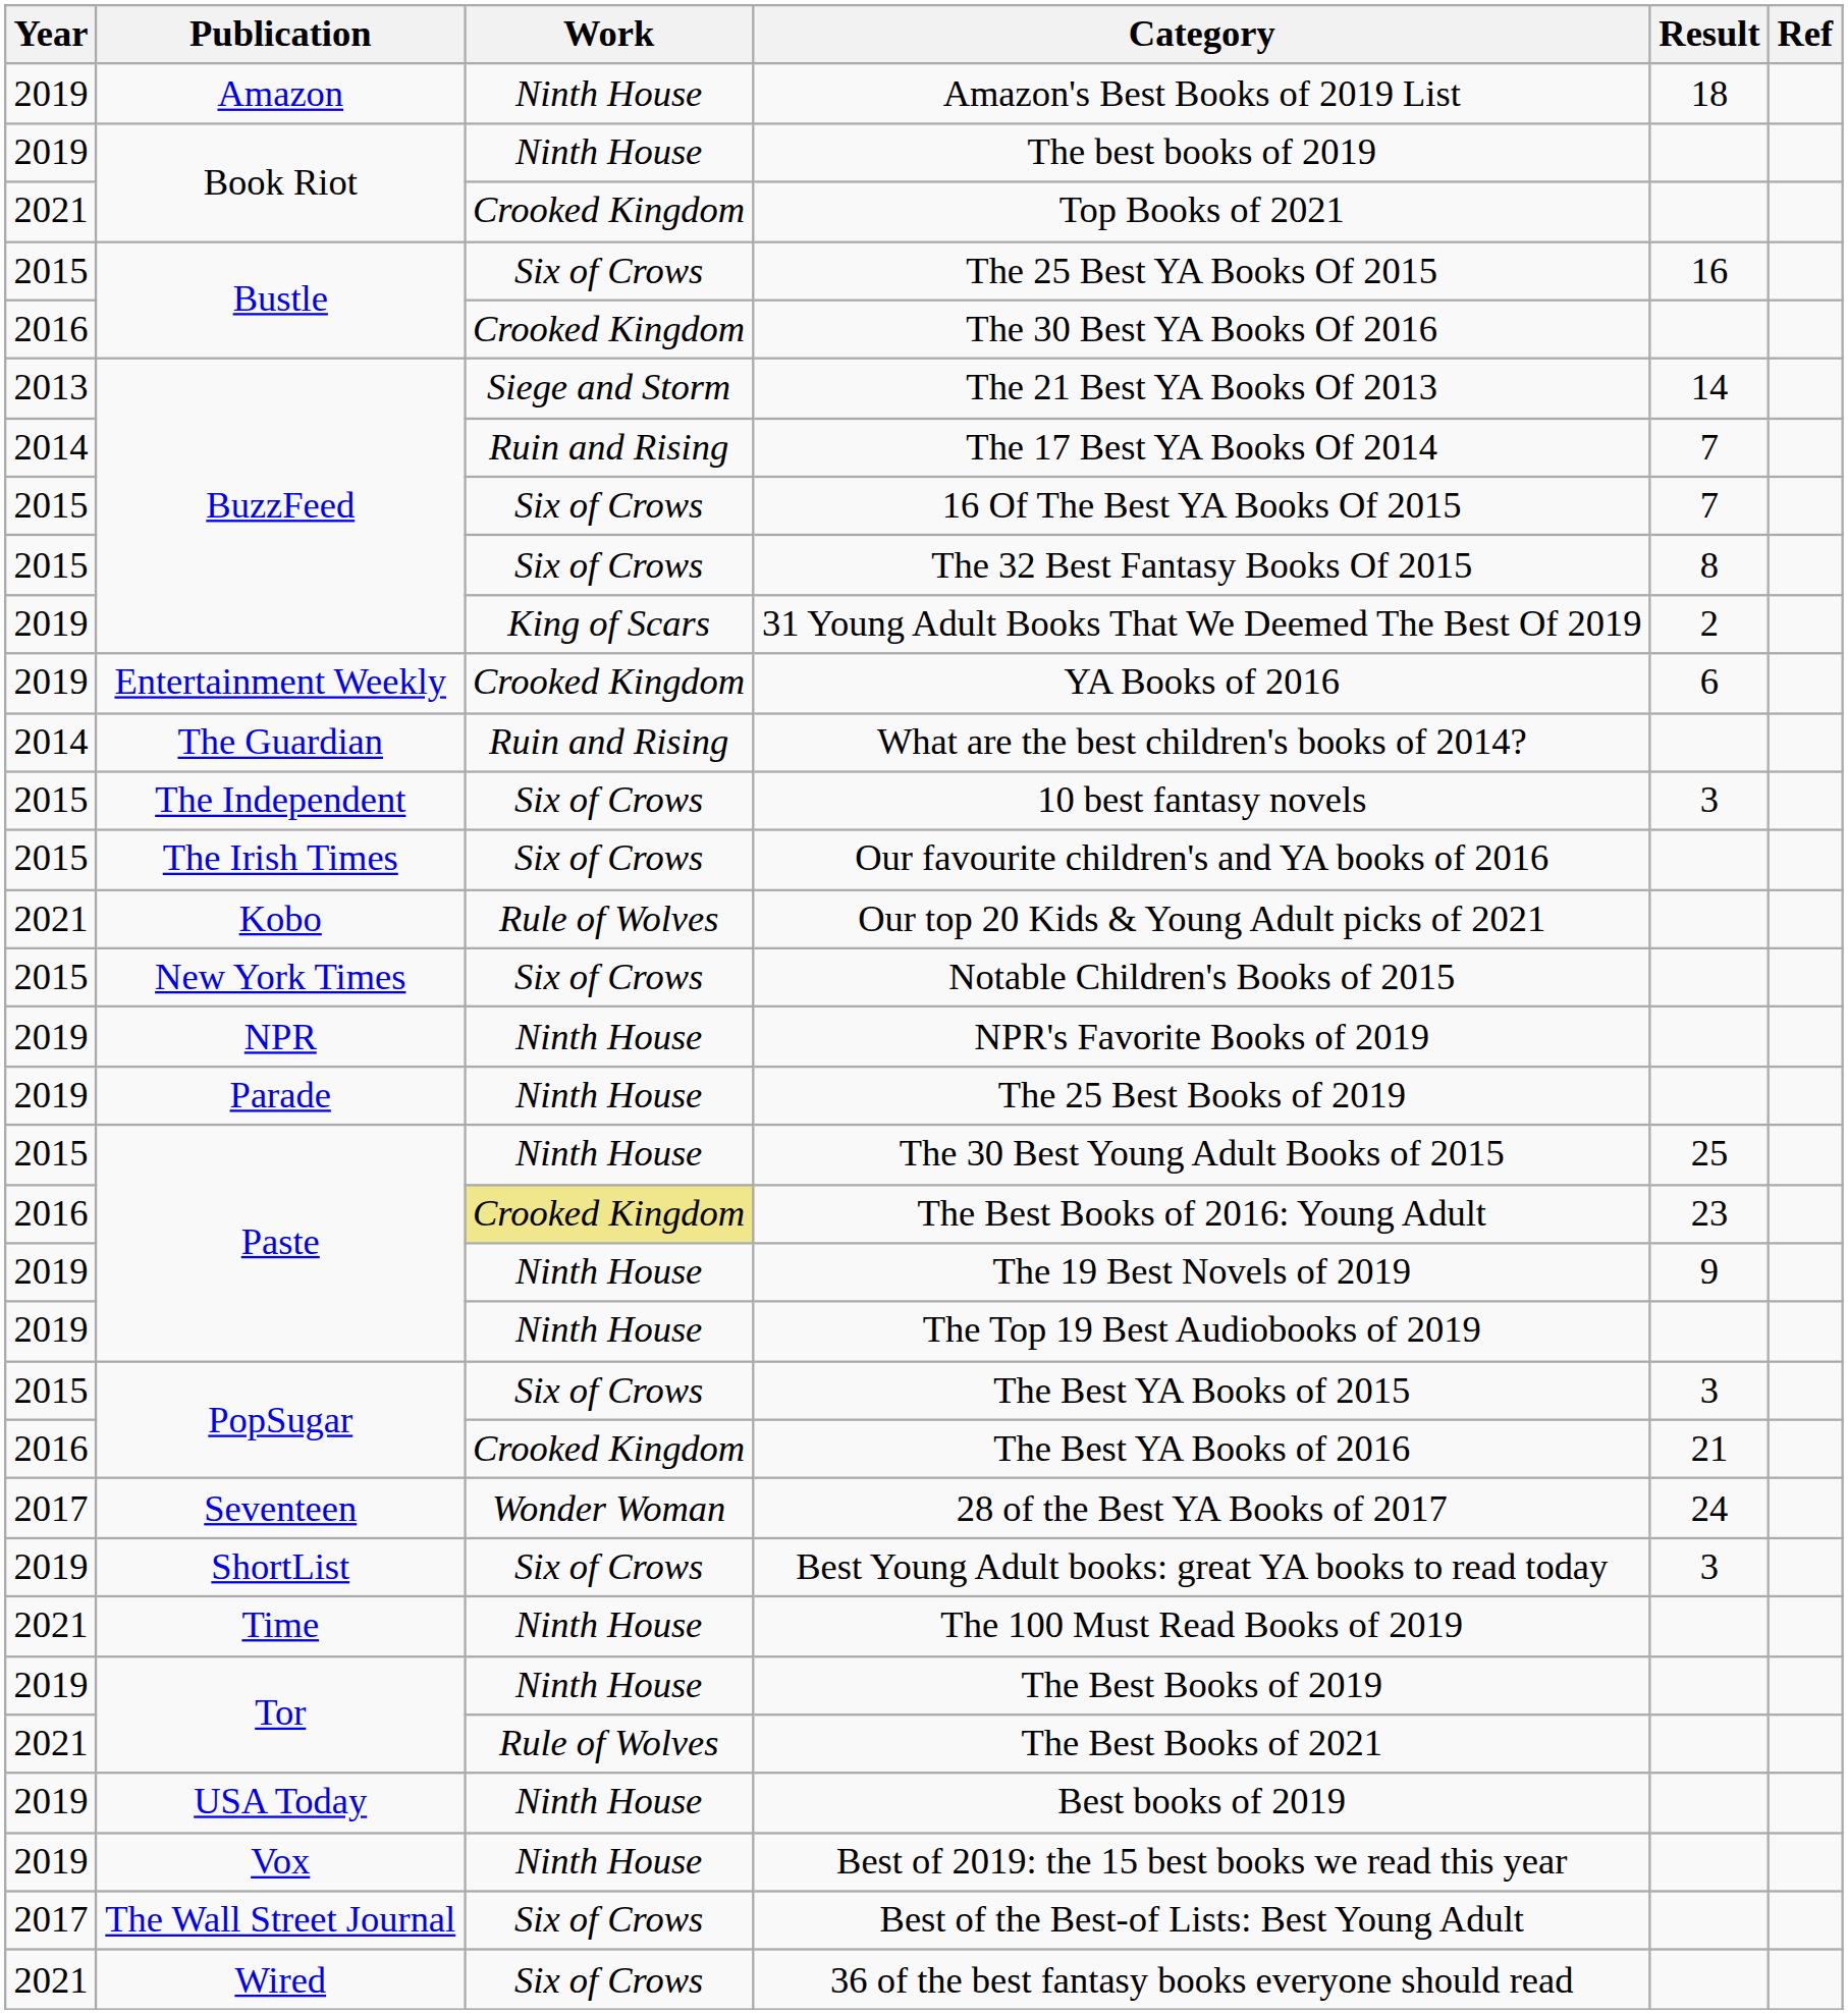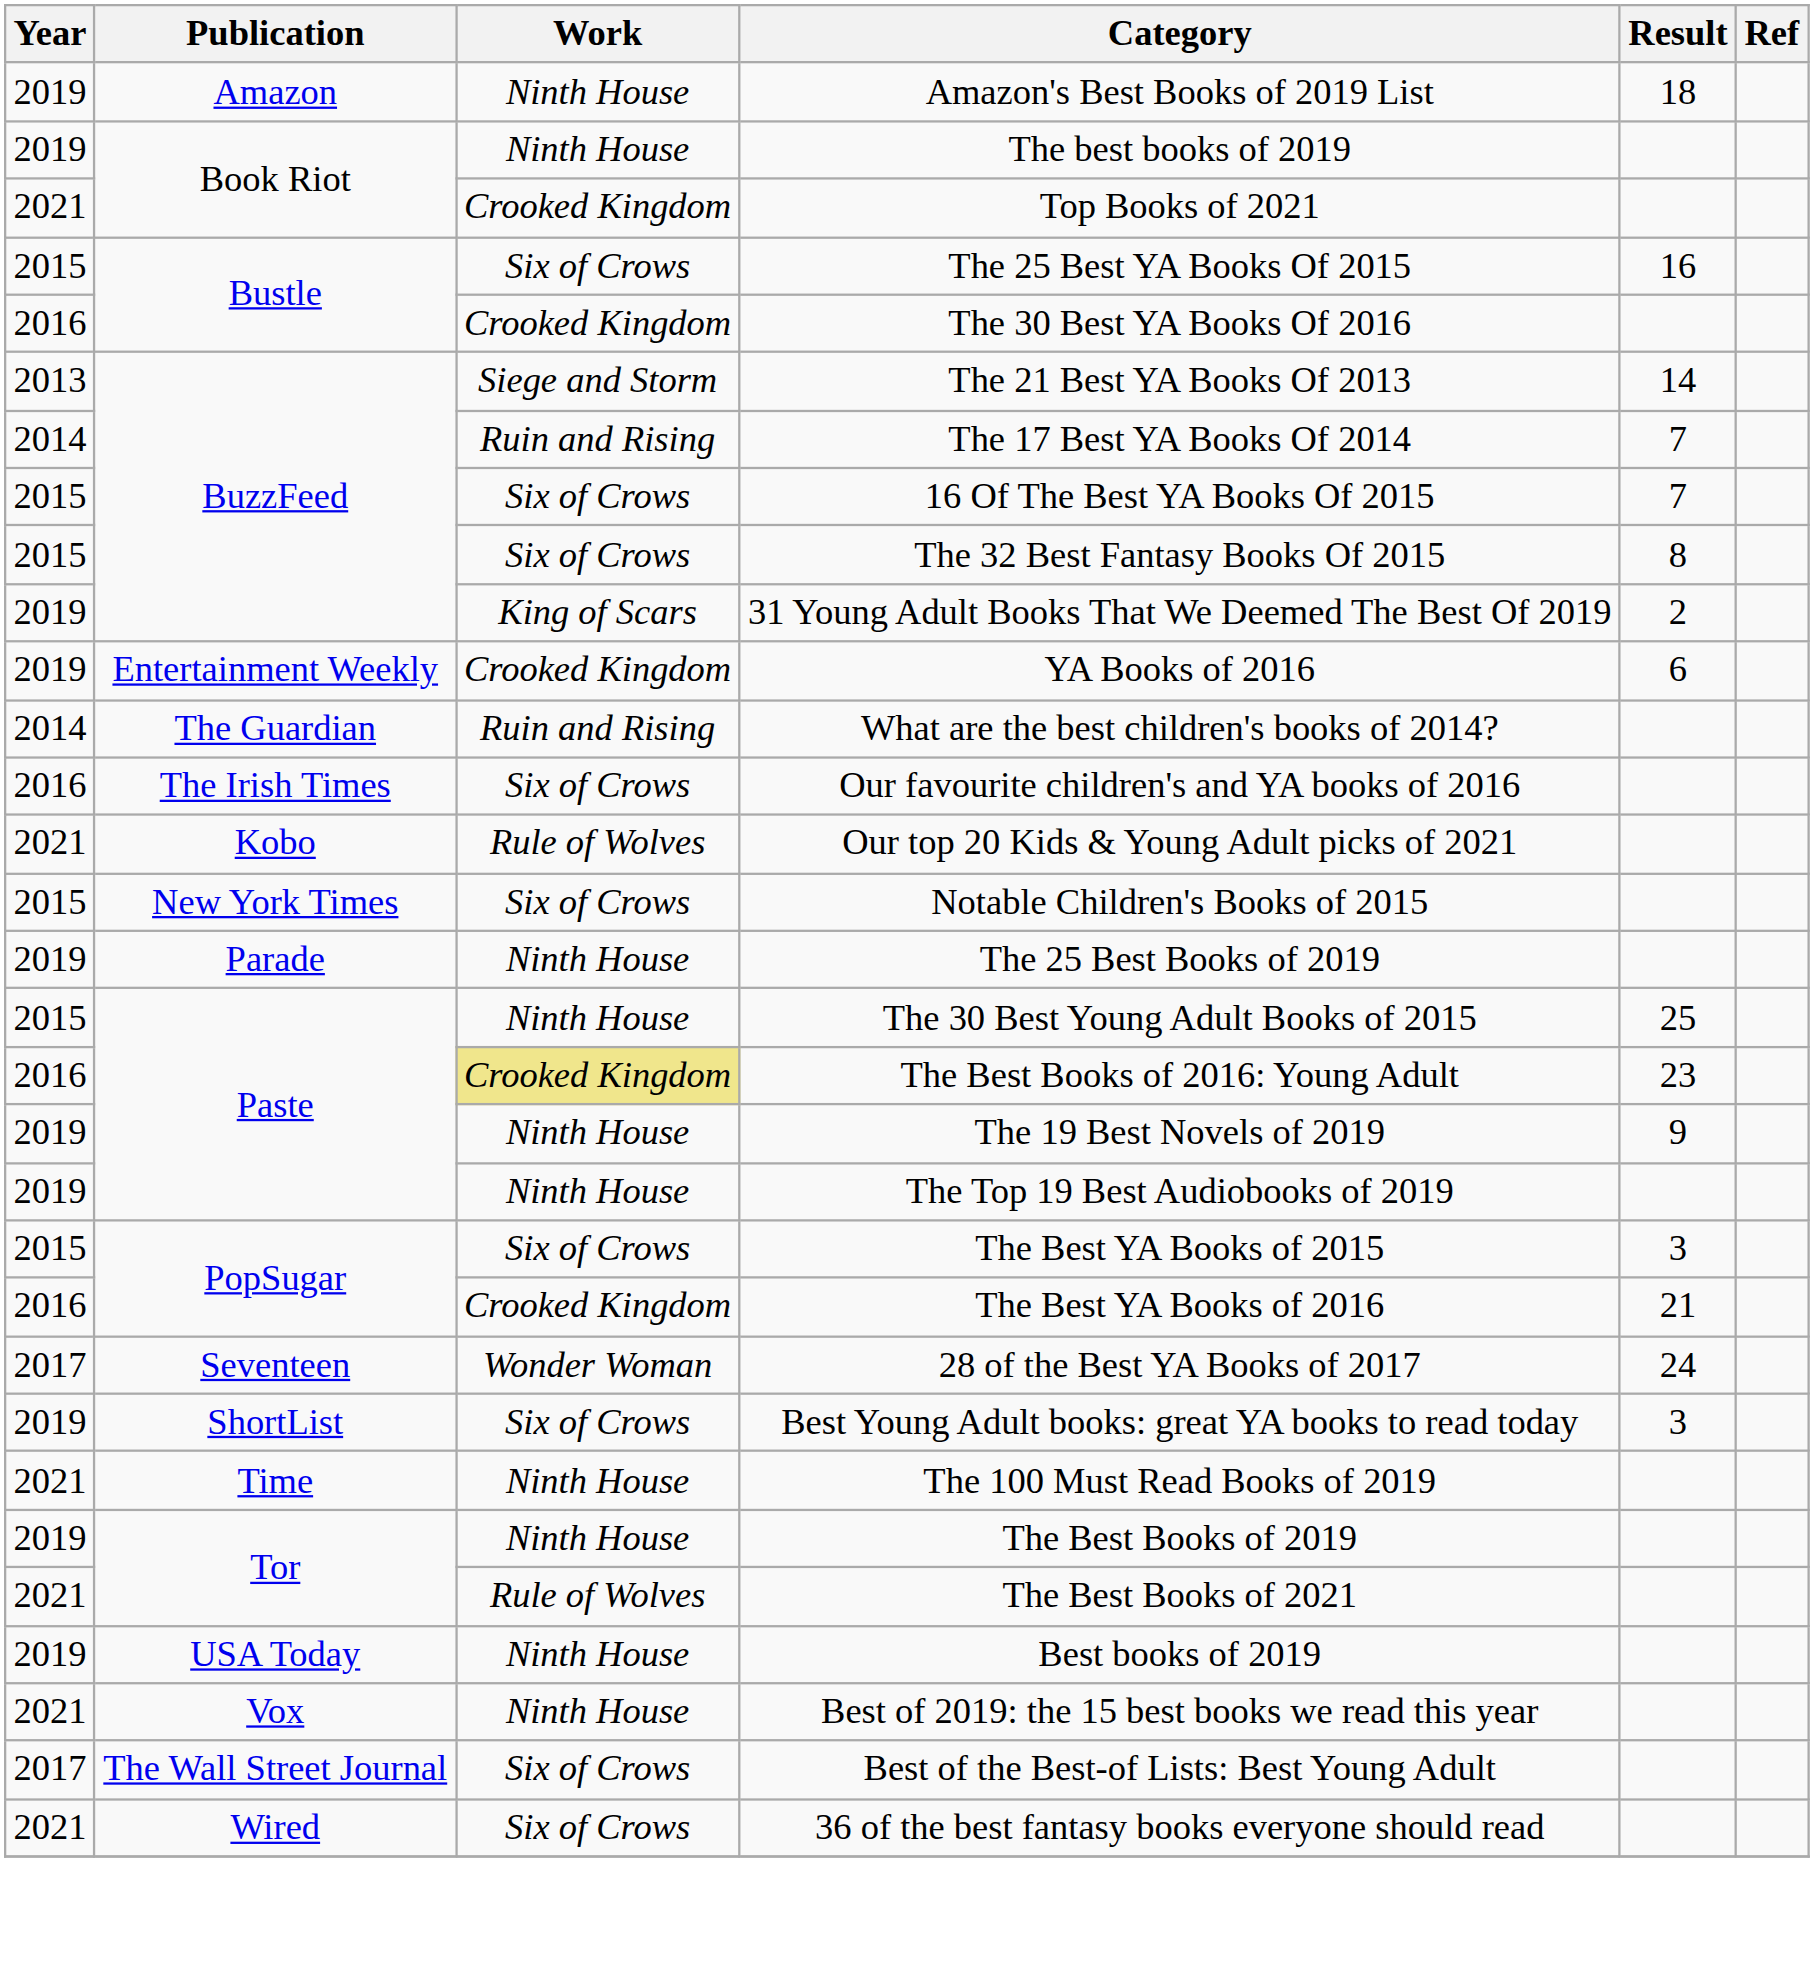- row: 2015 | The Independent | Six of Crows | 10 best fantasy novels | 3
Our favourite children's and YA books of 2016 | Year: 2015 -> 2016
- row: 2019 | NPR | Ninth House | NPR's Favorite Books of 2019
Best of 2019: the 15 best books we read this year | Year: 2019 -> 2021
